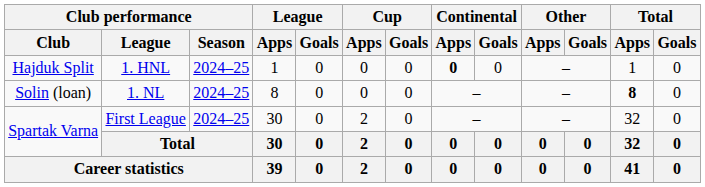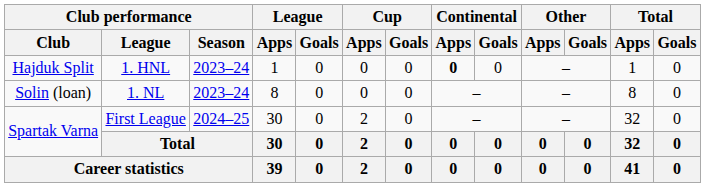Hajduk Split | Club performance / Season: 2024–25 -> 2023–24
Solin (loan) | Club performance / Season: 2024–25 -> 2023–24
Solin (loan) | Total / Apps: bold -> normal
